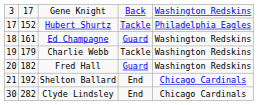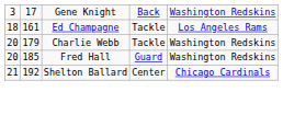- row: 17 | 152 | Hubert Shurtz | Tackle | Philadelphia Eagles
Ed Champagne | column 4: Guard -> Tackle
Ed Champagne | column 5: Washington Redskins -> Los Angeles Rams
Charlie Webb | column 1: 19 -> 20
Fred Hall | column 2: 182 -> 185
Shelton Ballard | column 4: End -> Center
- row: 30 | 282 | Clyde Lindsley | End | Chicago Cardinals
